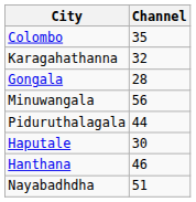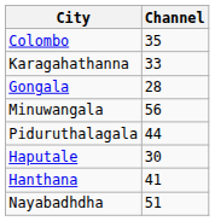Karagahathanna | Channel: 32 -> 33
Hanthana | Channel: 46 -> 41
